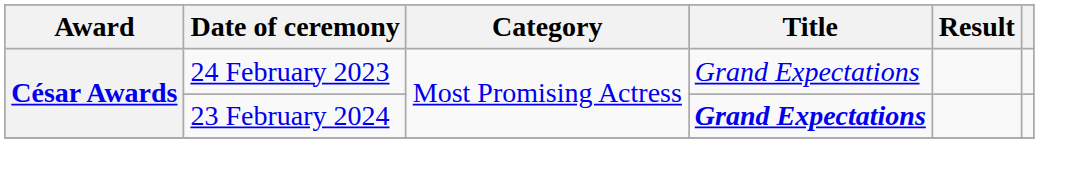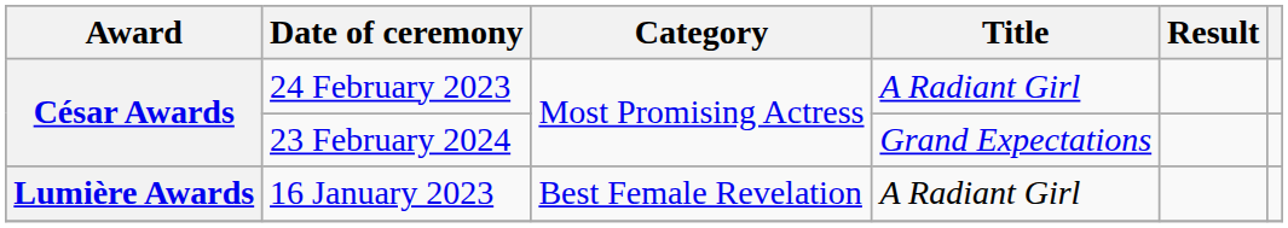24 February 2023 | Title: Grand Expectations -> A Radiant Girl
23 February 2024 | Title: bold -> normal
+ row: Lumière Awards | 16 January 2023 | Best Female Revelation | A Radiant Girl
